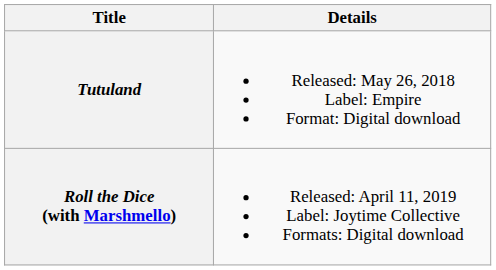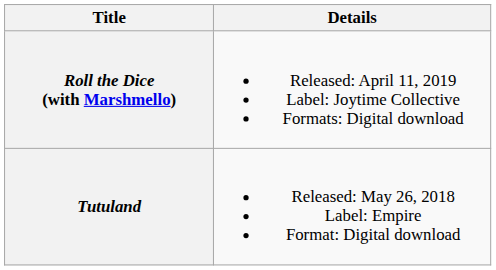rows swapped: Tutuland <-> Roll the Dice (with Marshmello)
